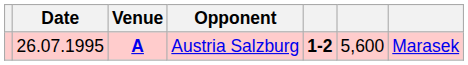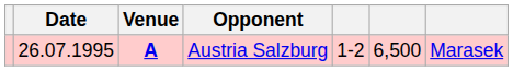Austria Salzburg | column 5: bold -> normal
Austria Salzburg | column 6: 5,600 -> 6,500
